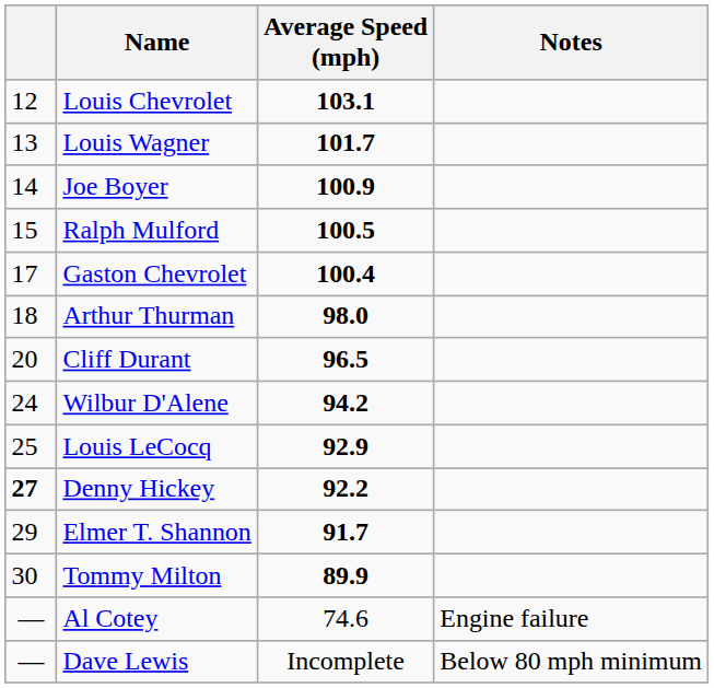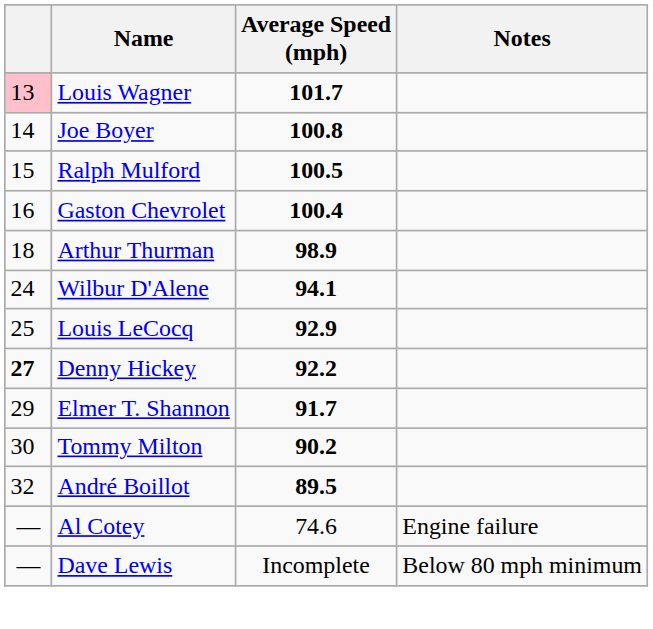- row: 12 | Louis Chevrolet | 103.1
Louis Wagner | column 1: no background -> pink background
Joe Boyer | Average Speed (mph): 100.9 -> 100.8
Gaston Chevrolet | column 1: 17 -> 16
Arthur Thurman | Average Speed (mph): 98.0 -> 98.9
- row: 20 | Cliff Durant | 96.5
Wilbur D'Alene | Average Speed (mph): 94.2 -> 94.1
Tommy Milton | Average Speed (mph): 89.9 -> 90.2
+ row: 32 | André Boillot | 89.5
